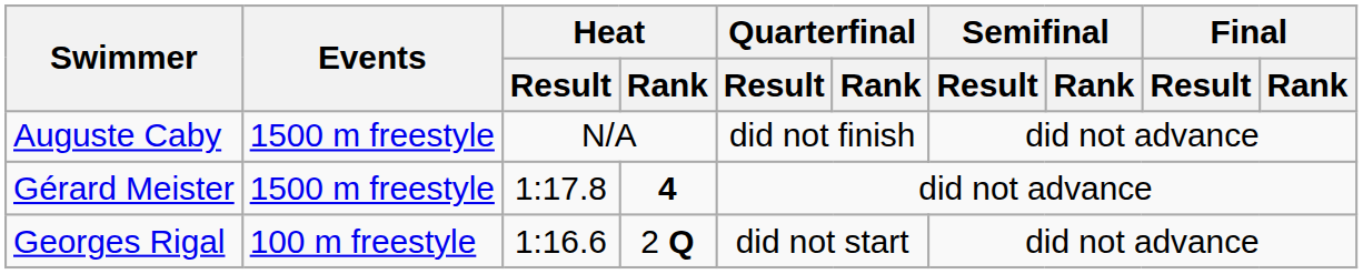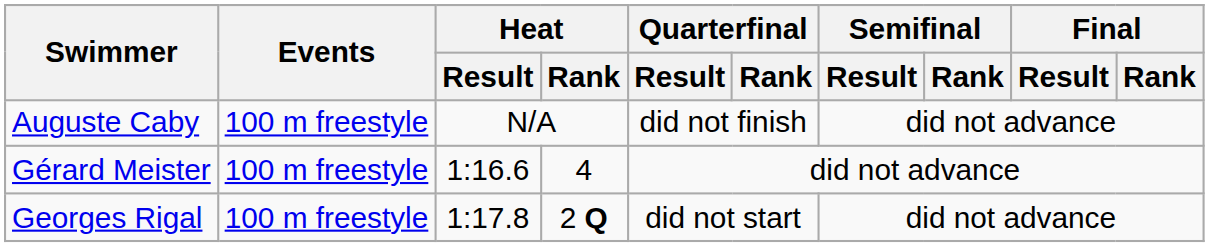Auguste Caby | Events: 1500 m freestyle -> 100 m freestyle
Gérard Meister | Events: 1500 m freestyle -> 100 m freestyle
Gérard Meister | Heat / Result: 1:17.8 -> 1:16.6
Gérard Meister | Heat / Rank: bold -> normal
Georges Rigal | Heat / Result: 1:16.6 -> 1:17.8
